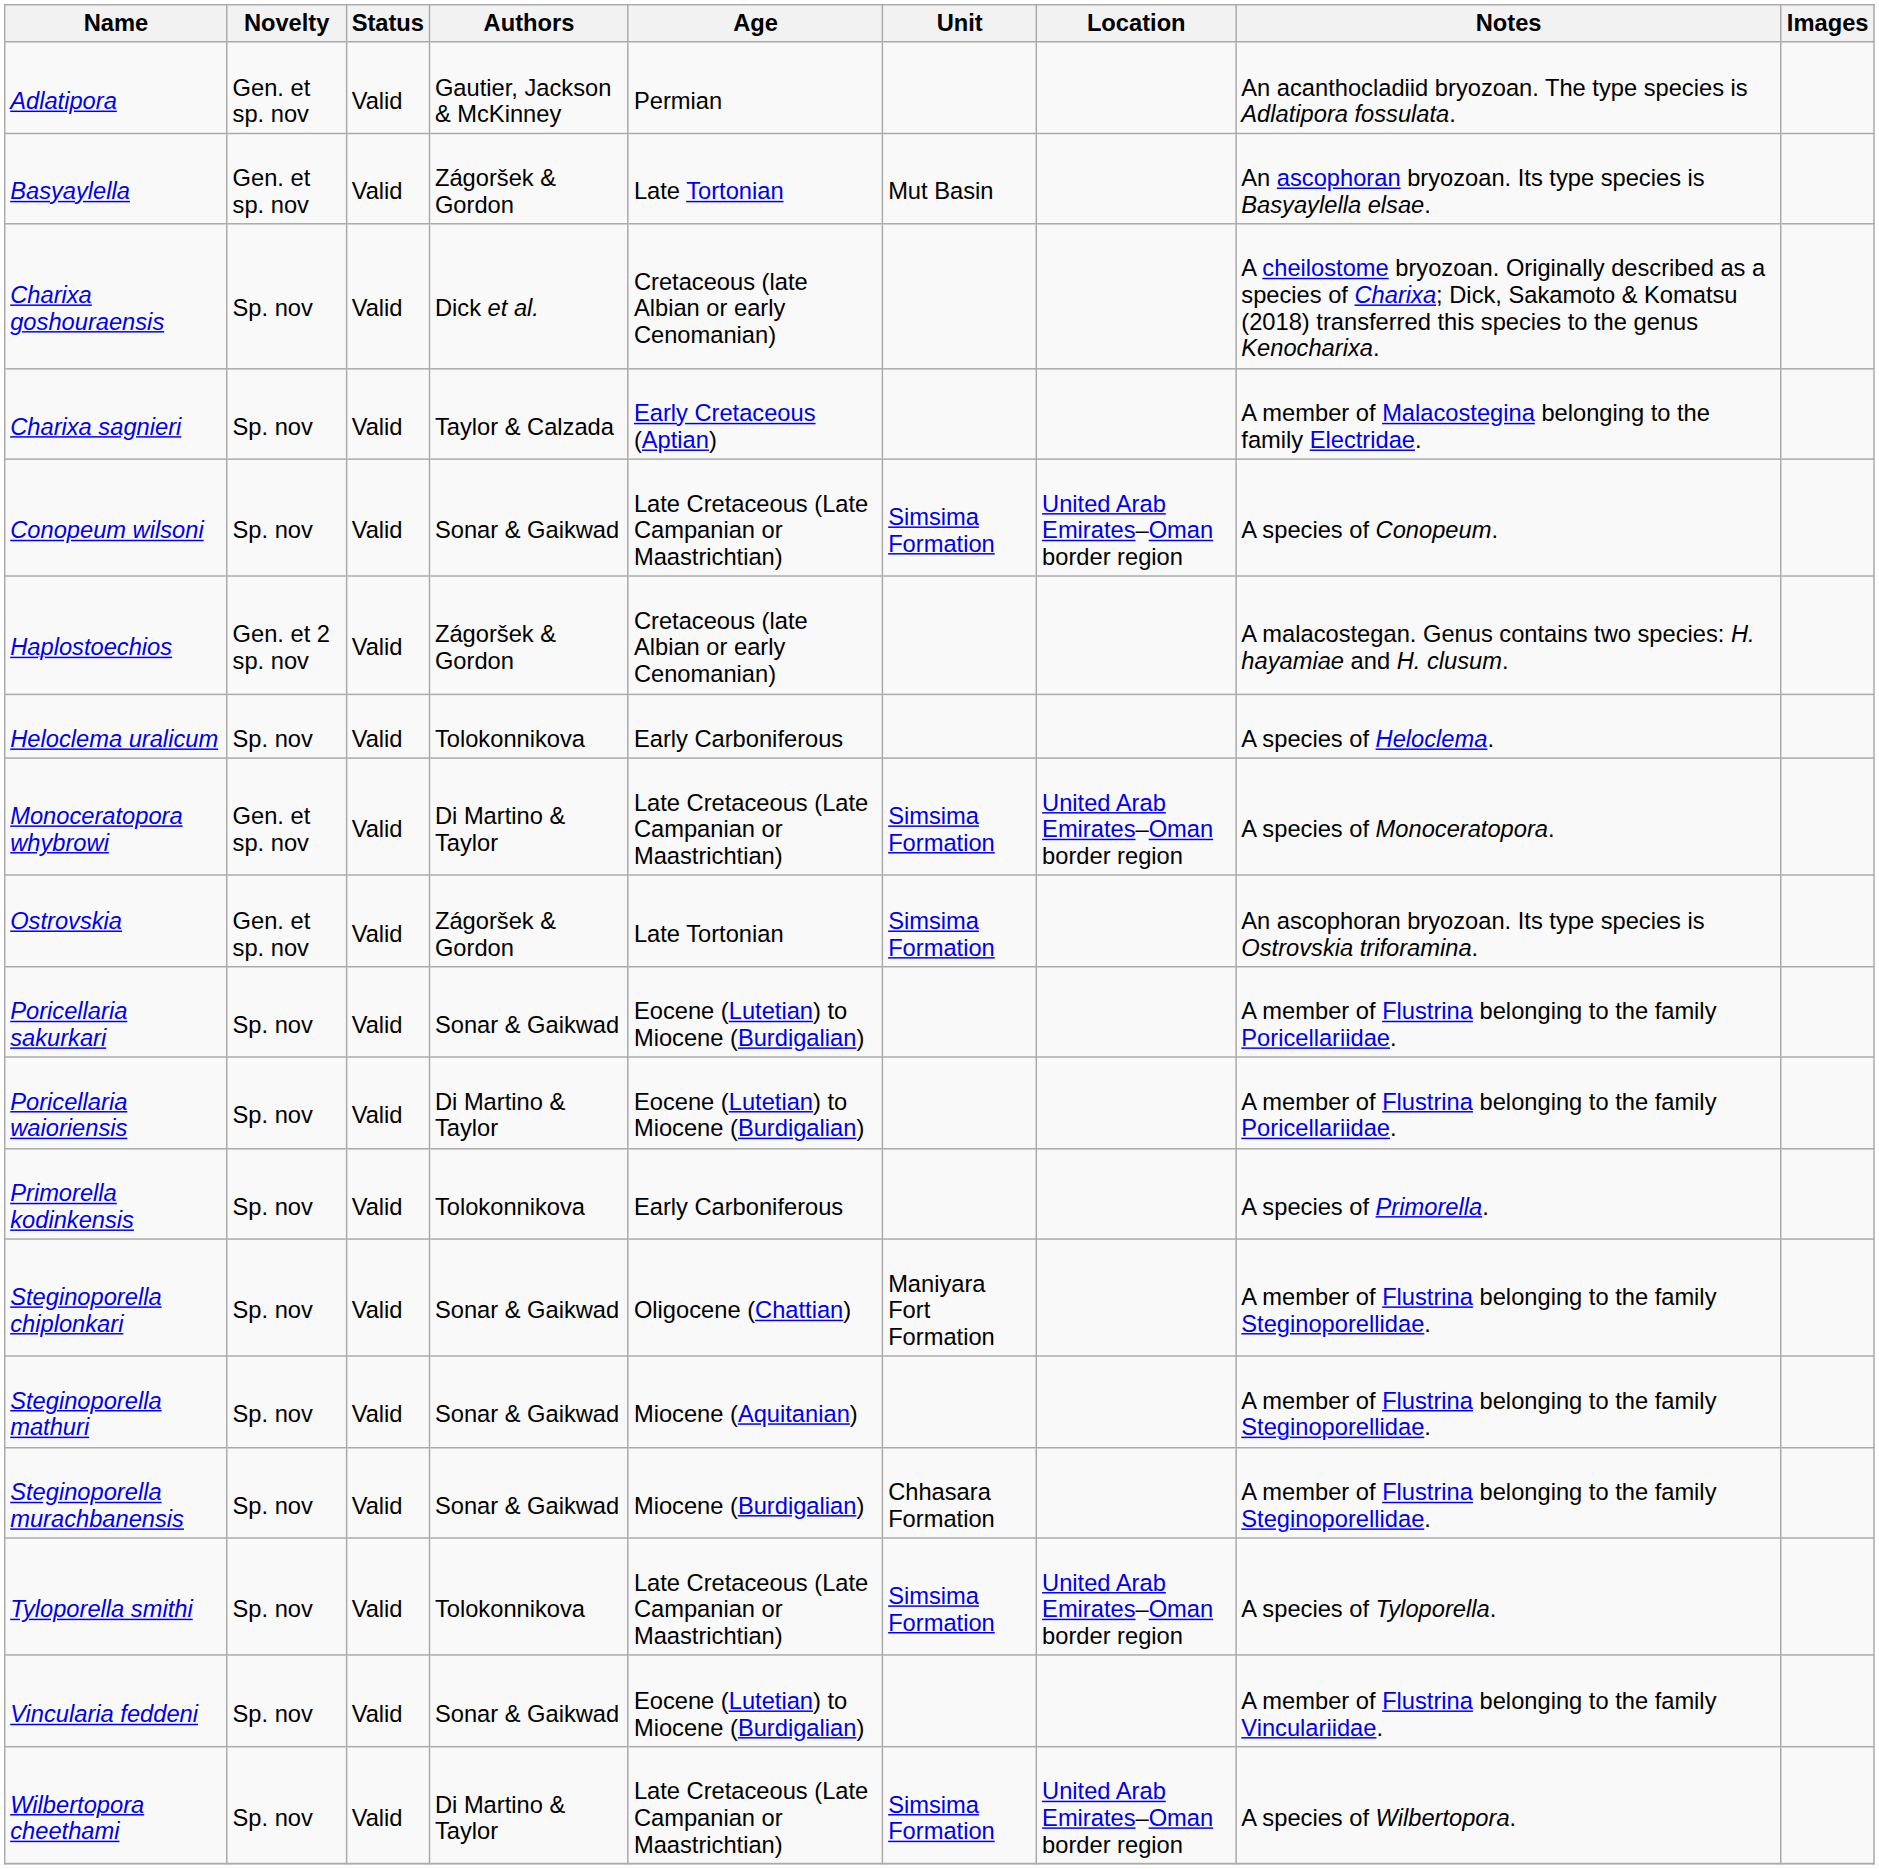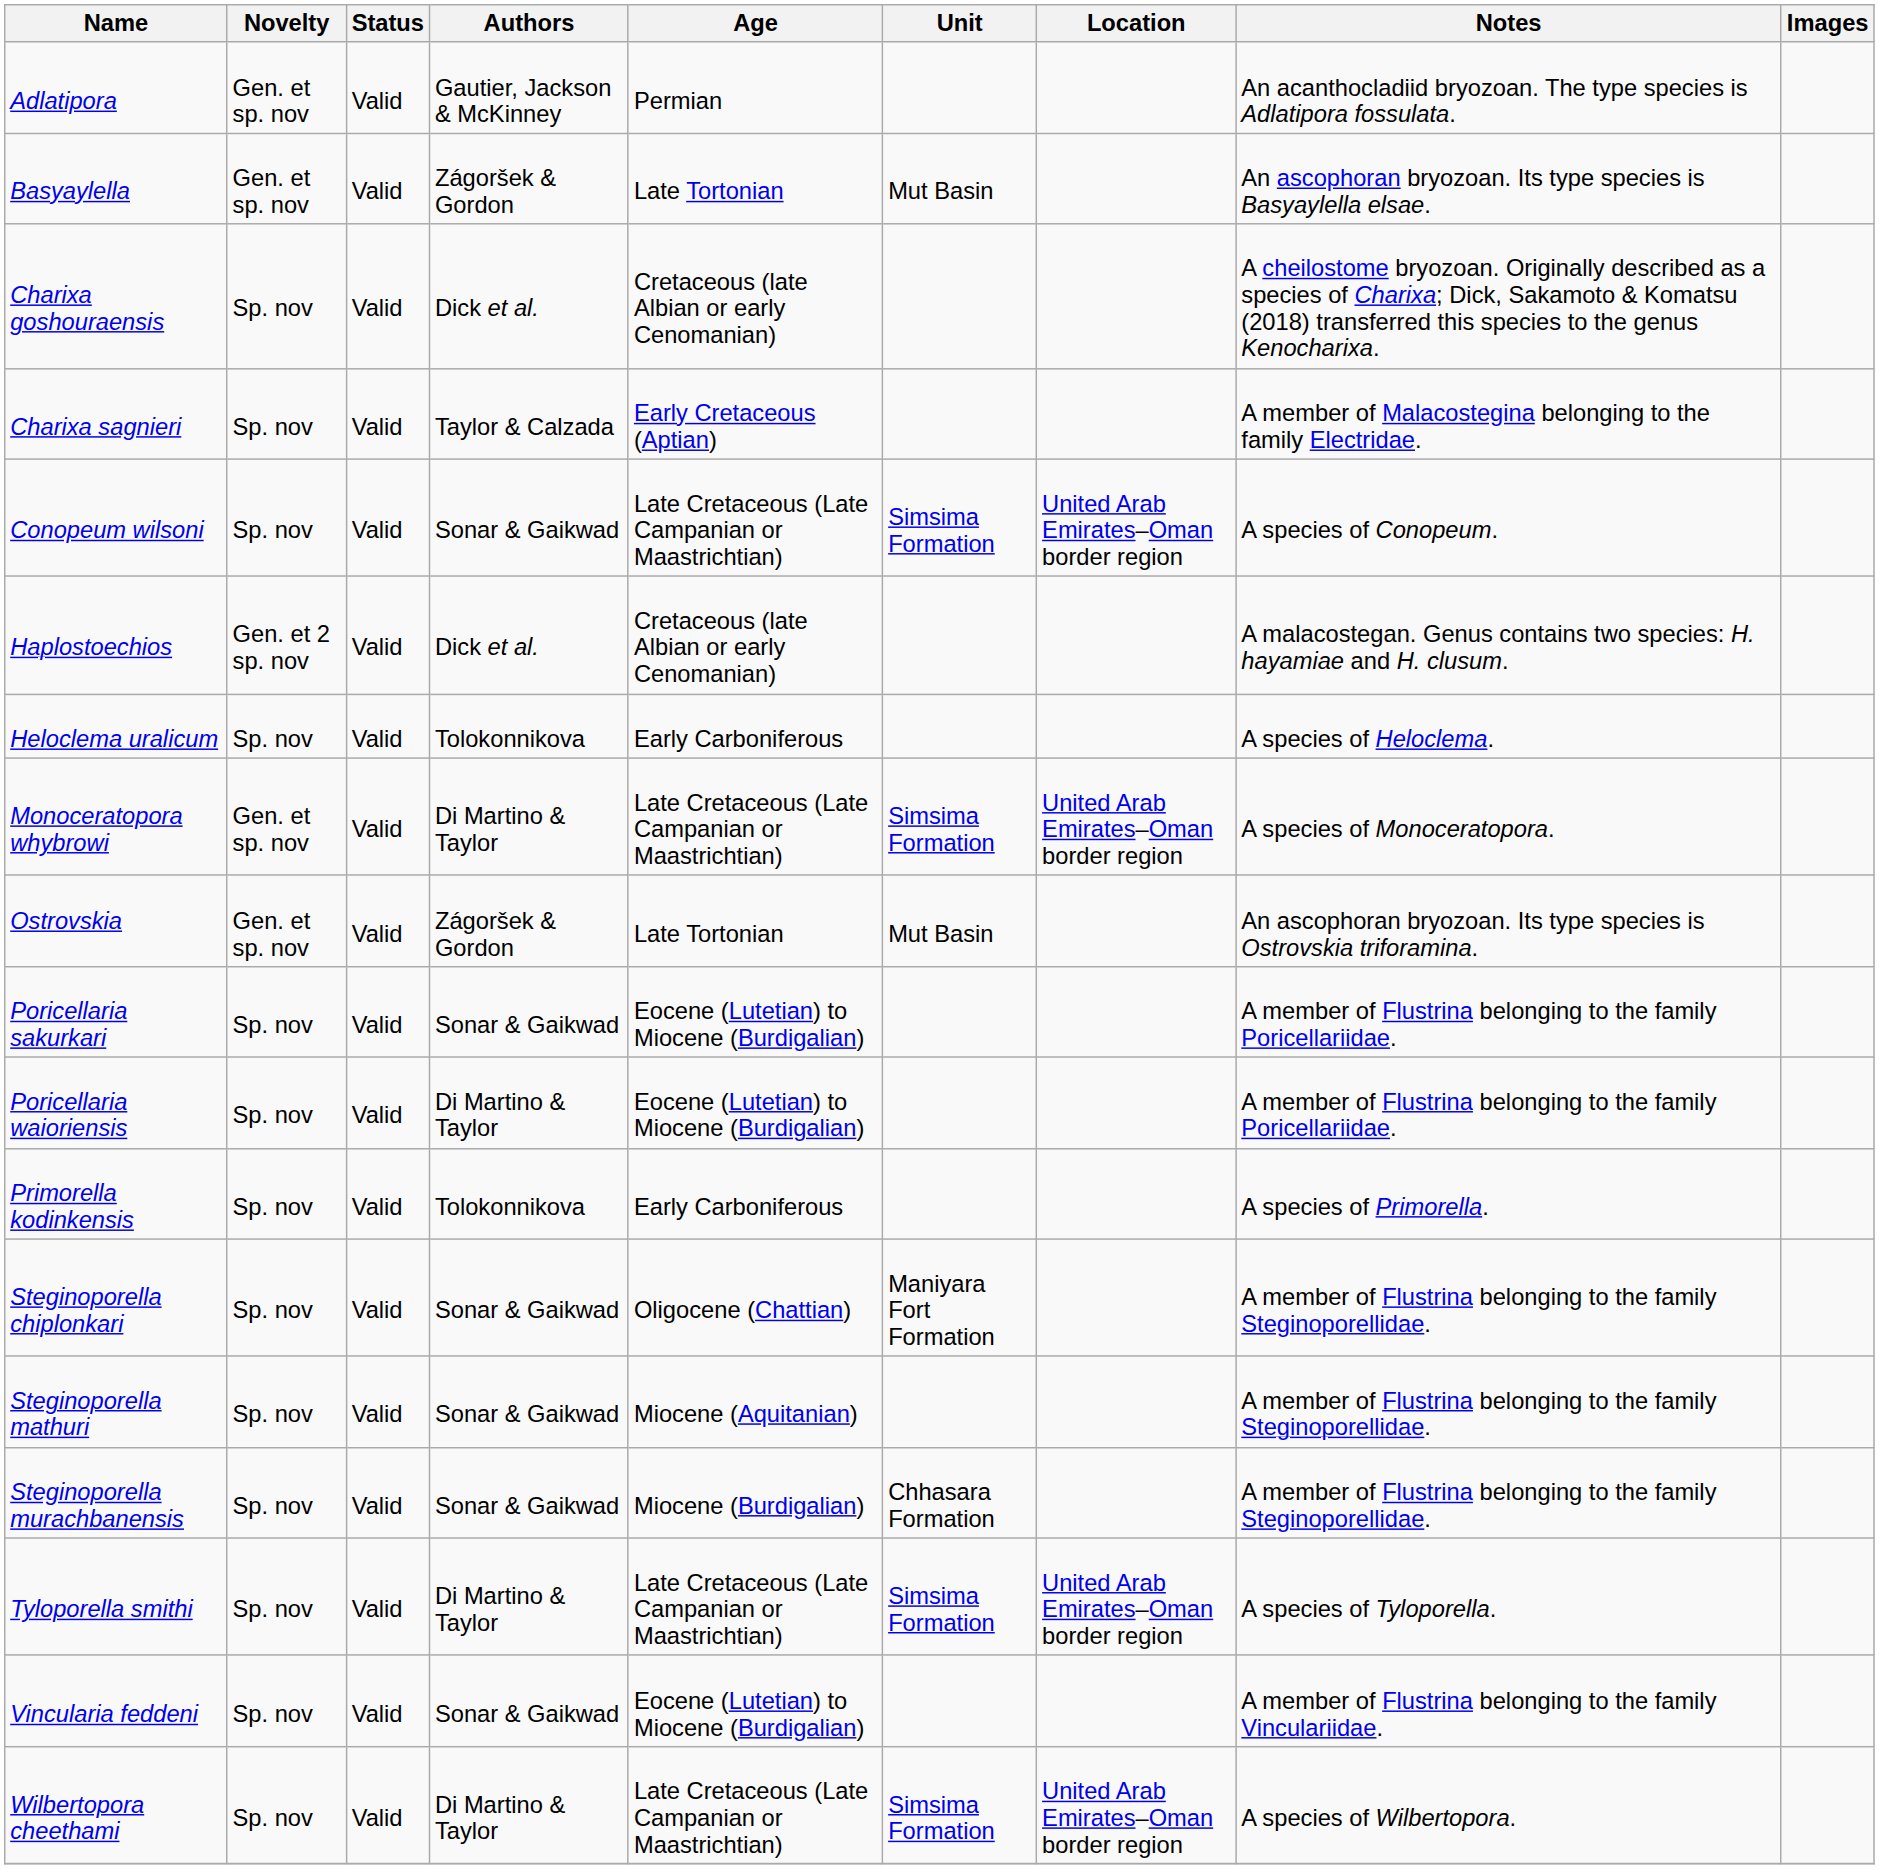Haplostoechios | Authors: Zágoršek & Gordon -> Dick et al.
Ostrovskia | Unit: Simsima Formation -> Mut Basin
Tyloporella smithi | Authors: Tolokonnikova -> Di Martino & Taylor
